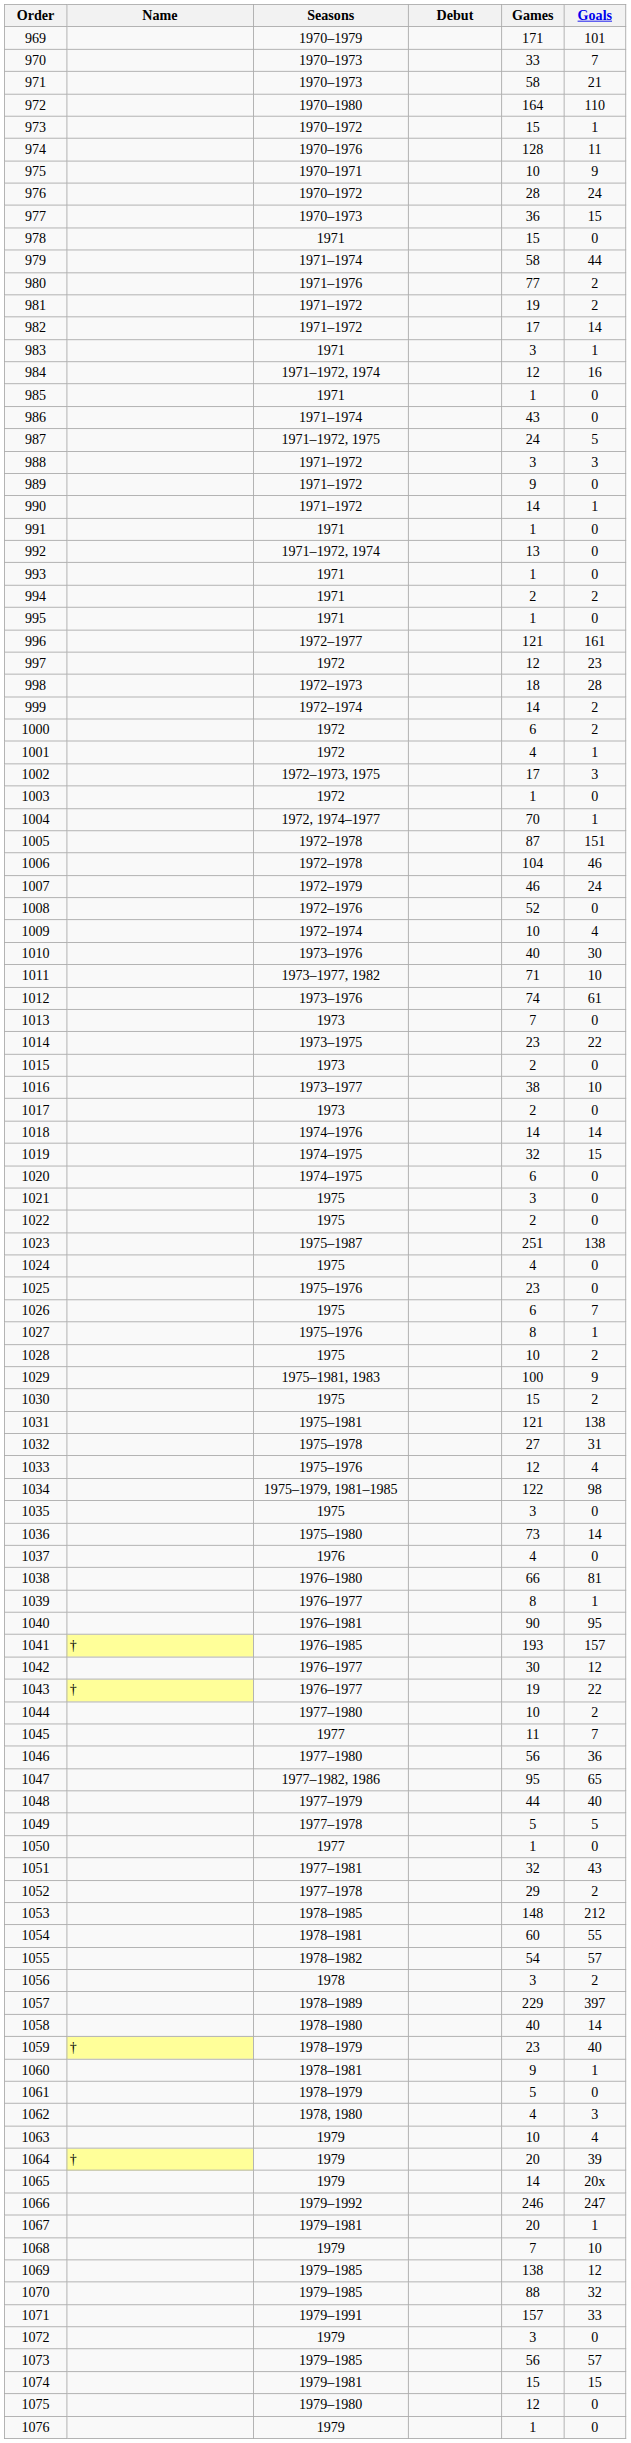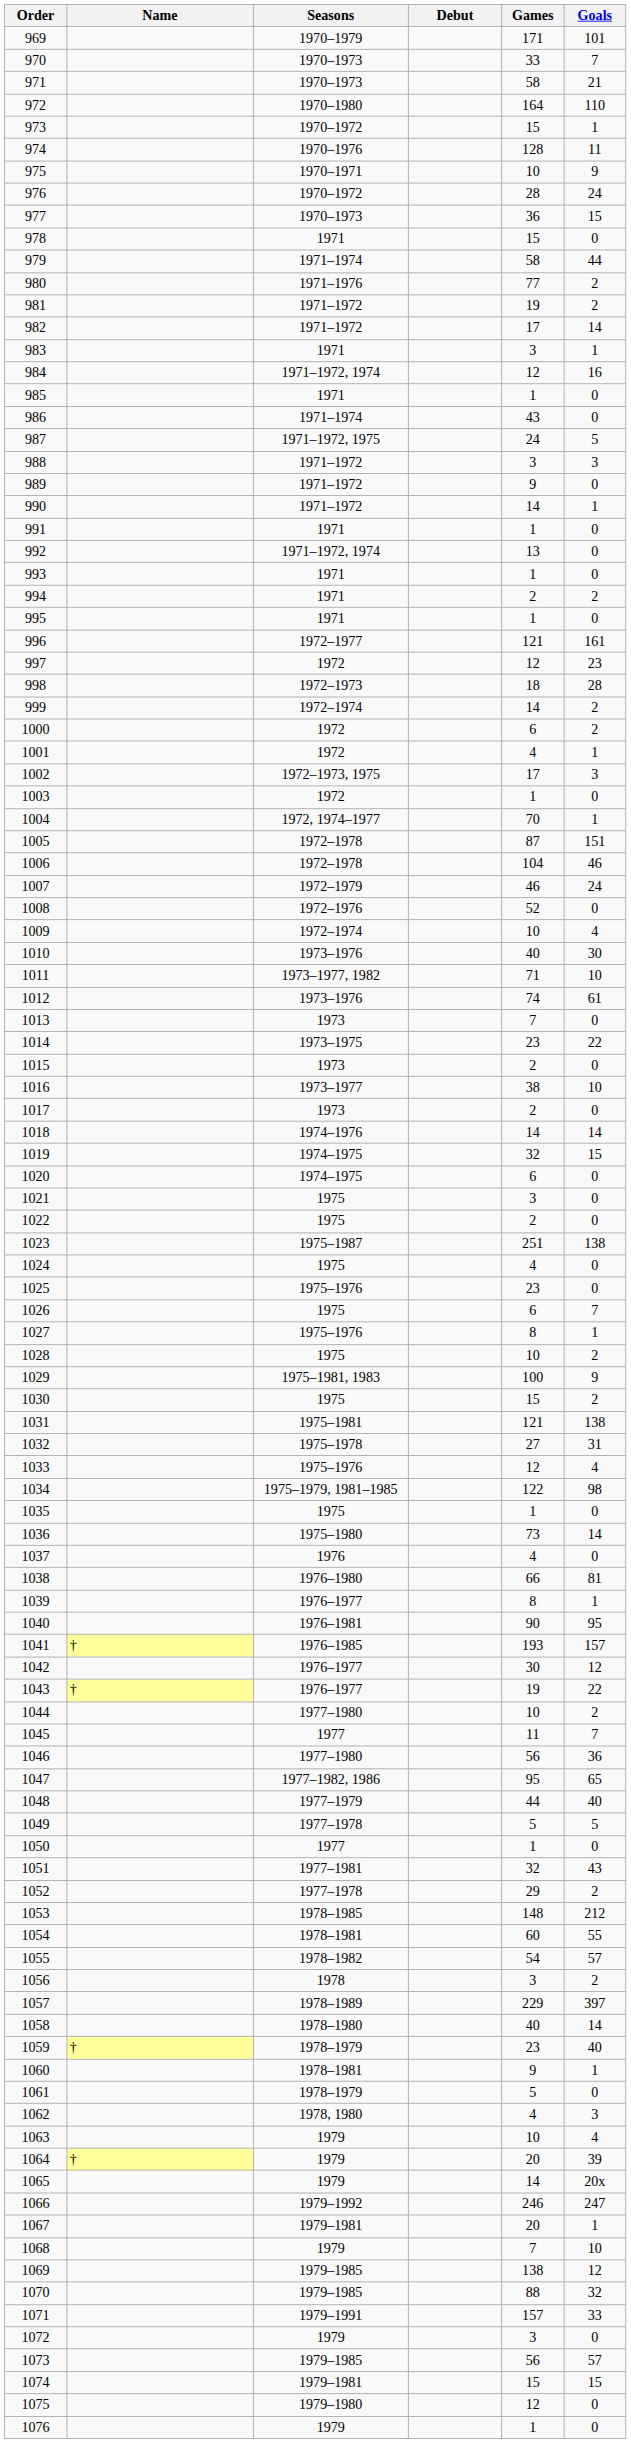1035 | Games: 3 -> 1
